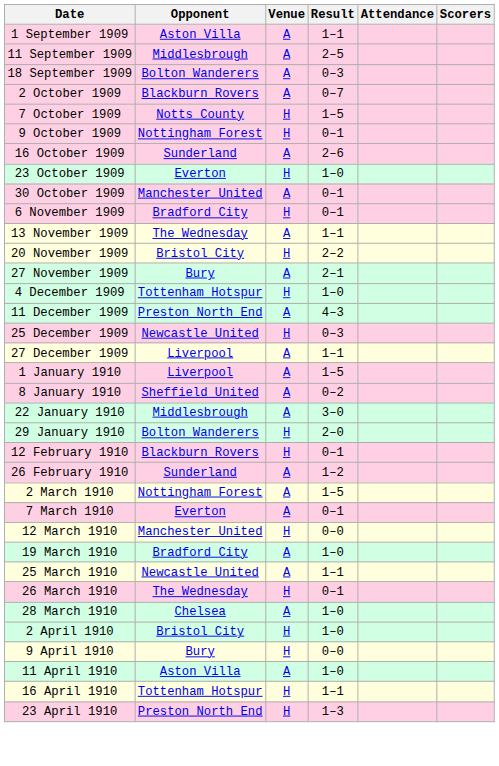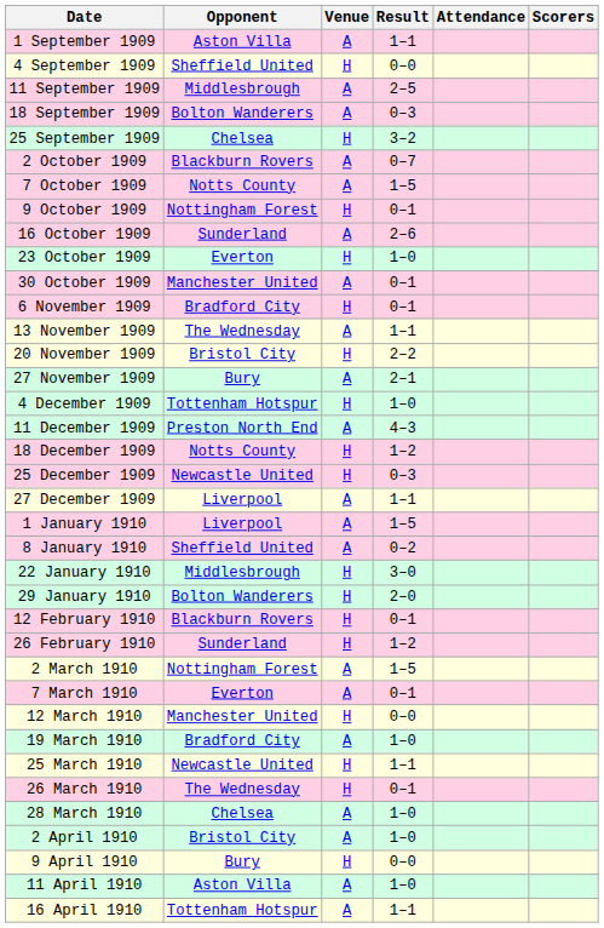+ row: 4 September 1909 | Sheffield United | H | 0–0
+ row: 25 September 1909 | Chelsea | H | 3–2
7 October 1909 | Venue: H -> A
+ row: 18 December 1909 | Notts County | H | 1–2
22 January 1910 | Venue: A -> H
26 February 1910 | Venue: A -> H
25 March 1910 | Venue: A -> H
2 April 1910 | Venue: H -> A
16 April 1910 | Venue: H -> A
- row: 23 April 1910 | Preston North End | H | 1–3
